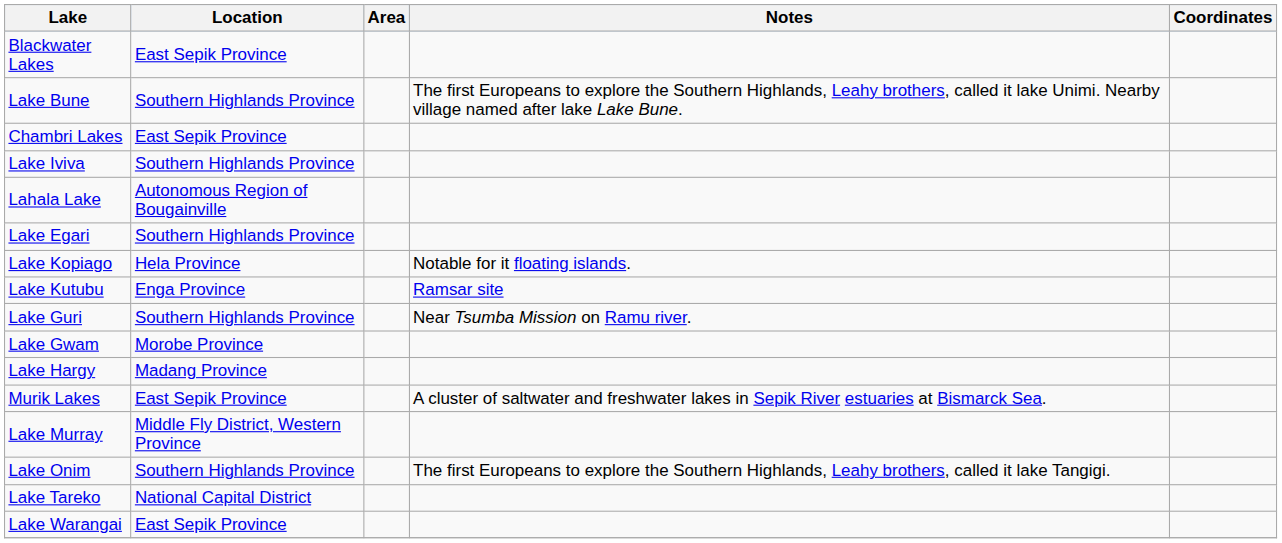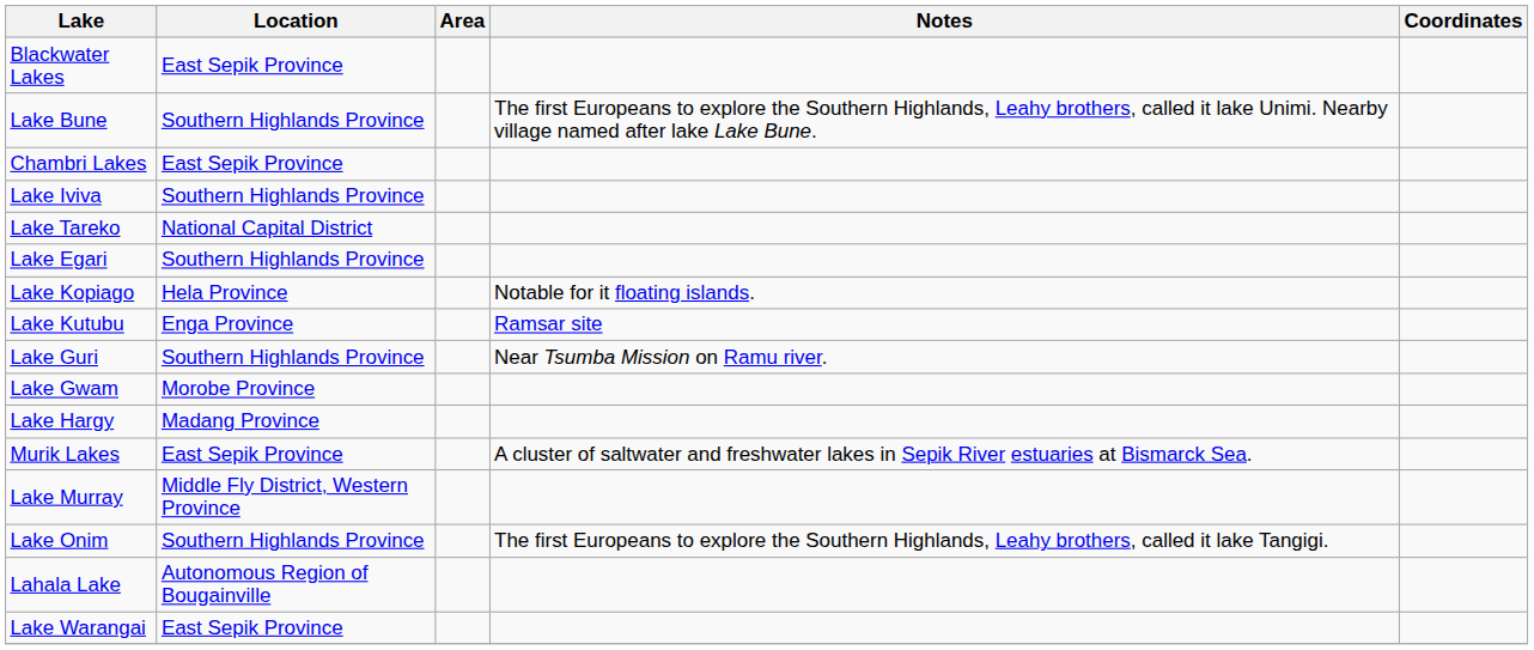rows swapped: Lahala Lake <-> Lake Tareko
